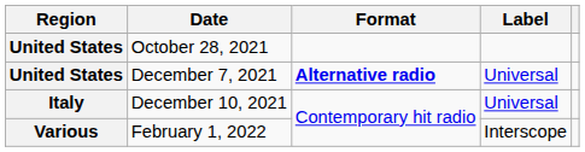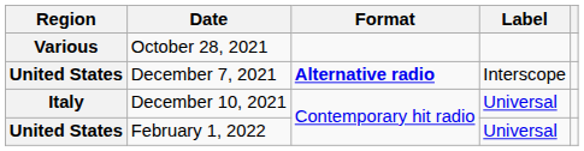October 28, 2021 | Region: United States -> Various
December 7, 2021 | Label: Universal -> Interscope
February 1, 2022 | Region: Various -> United States
February 1, 2022 | Label: Interscope -> Universal
